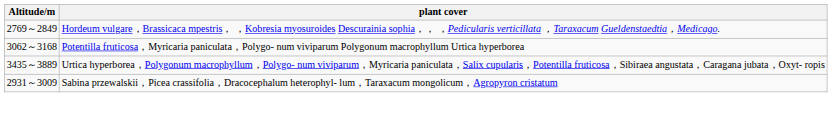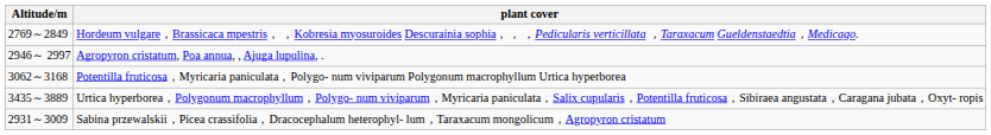+ row: 2946～ 2997 | Agropyron cristatum, Poa annua, , Ajuga lupulina, .
